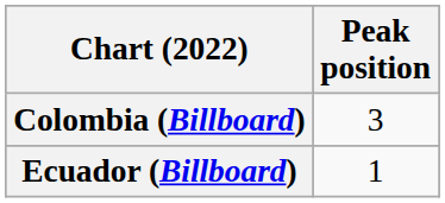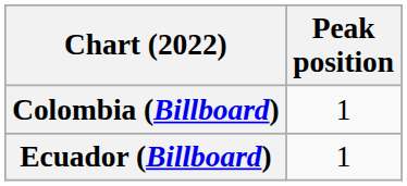Colombia (Billboard) | Peak position: 3 -> 1
